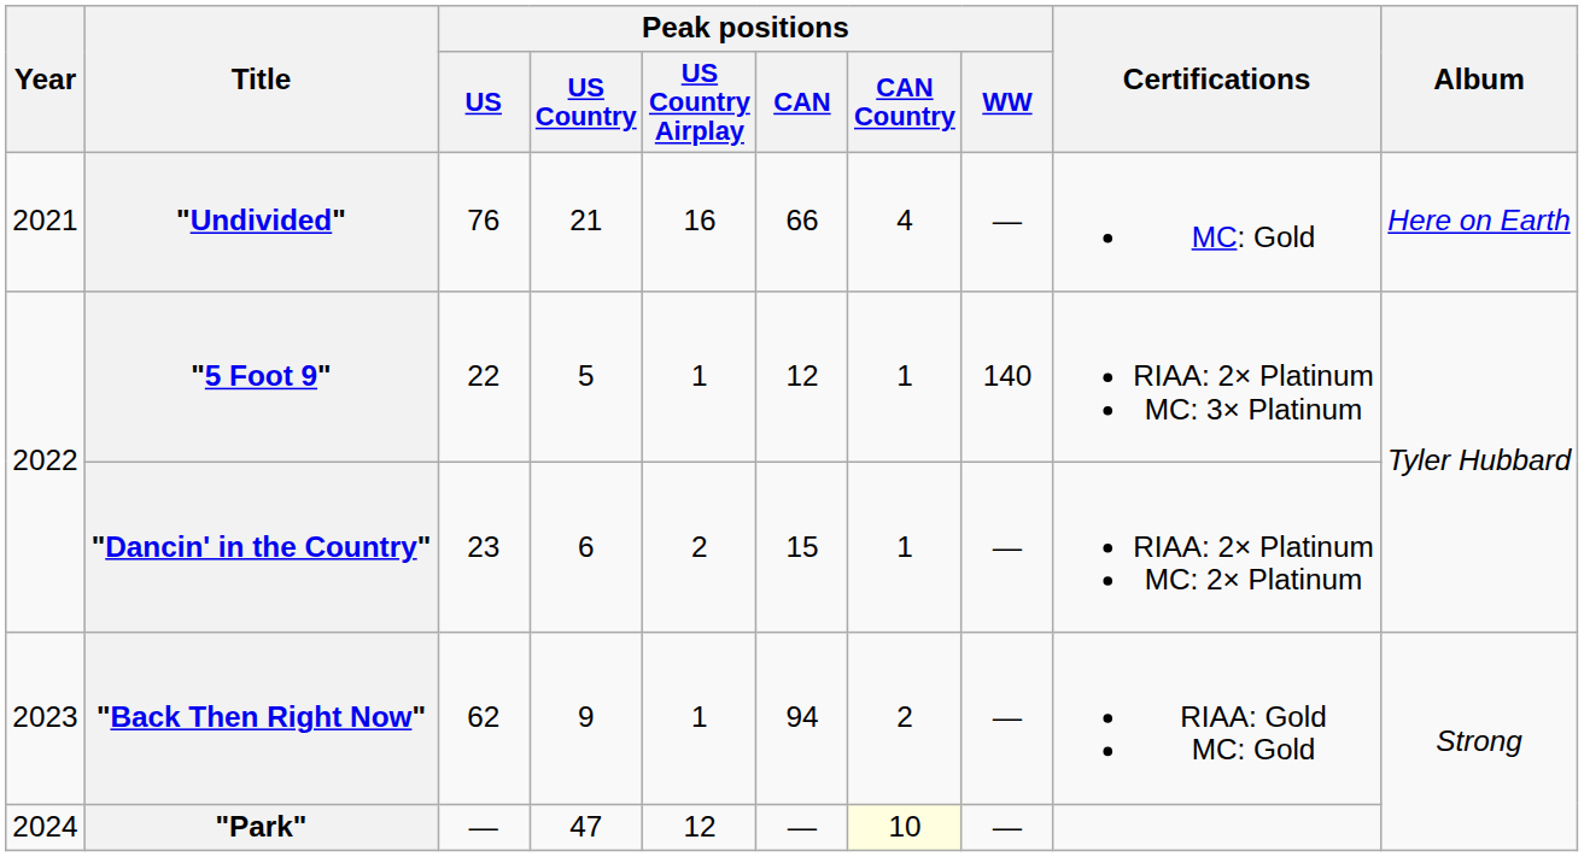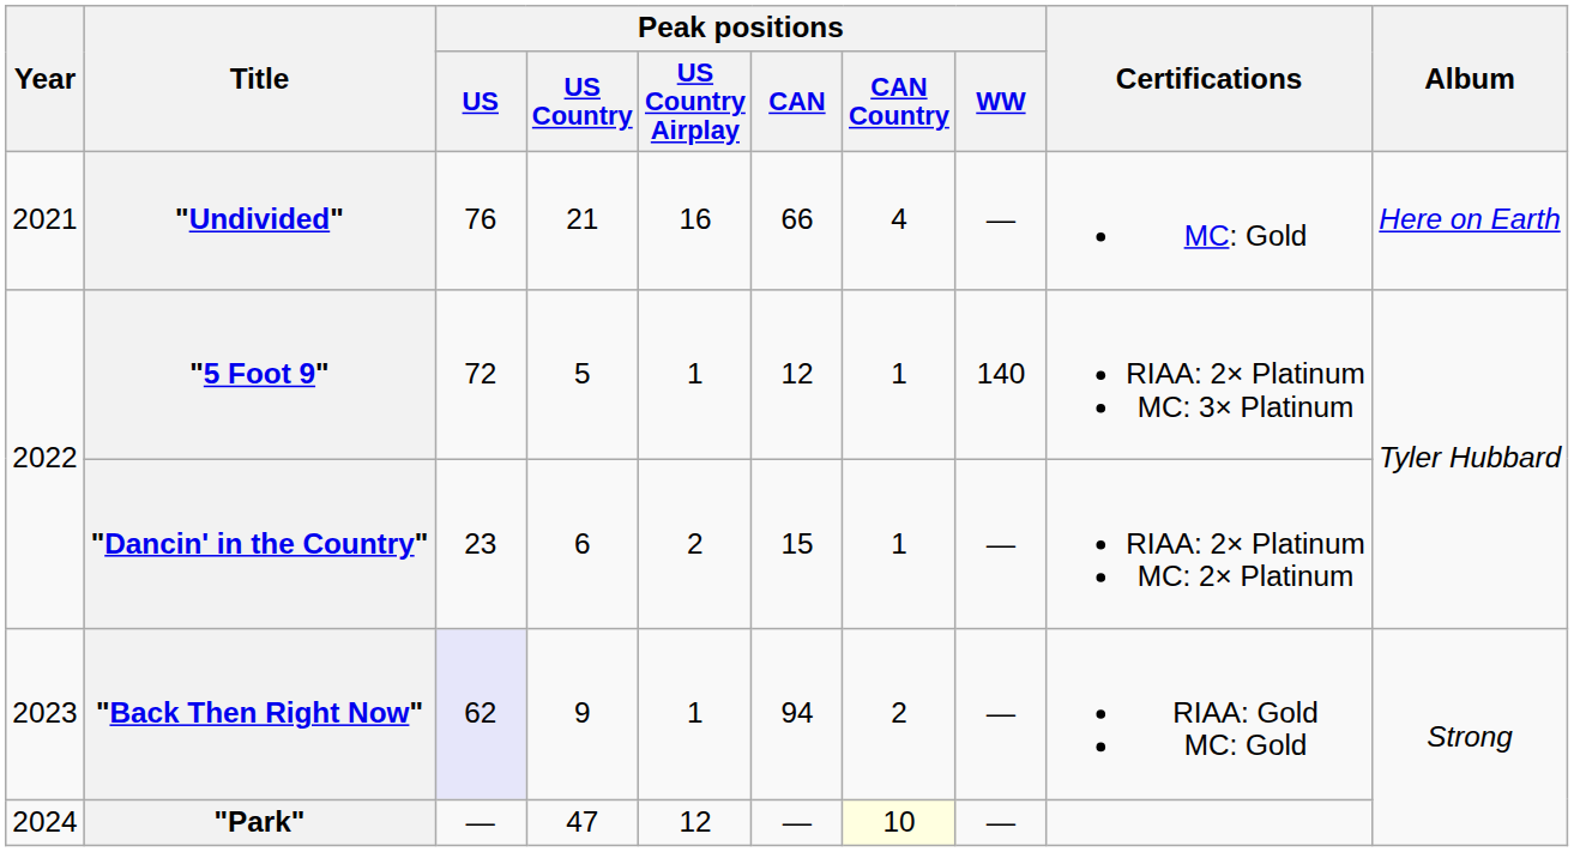"5 Foot 9" | Peak positions / US: 22 -> 72
"Back Then Right Now" | Peak positions / US: no background -> lavender background
